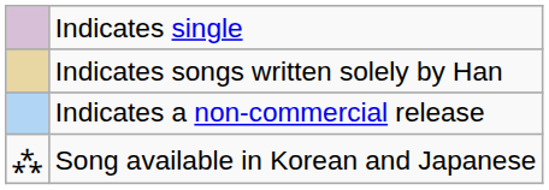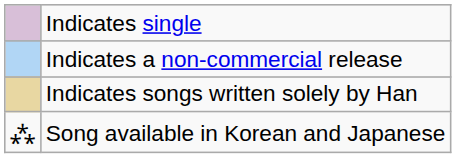rows swapped: Indicates a non-commercial release <-> Indicates songs written solely by Han
